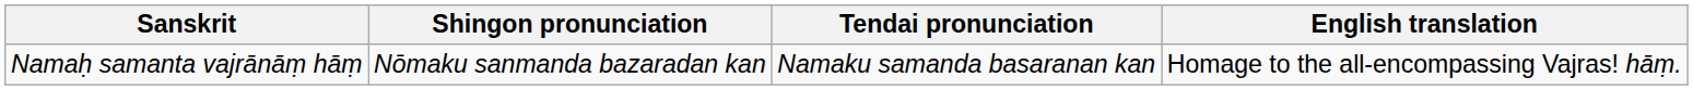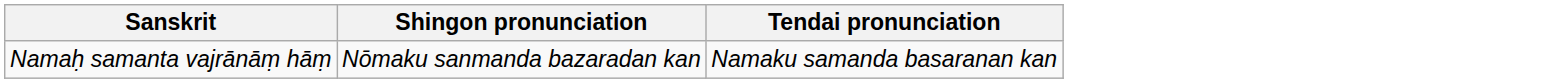- column: English translation | Homage to the all-encompassing Vajras! hāṃ.
